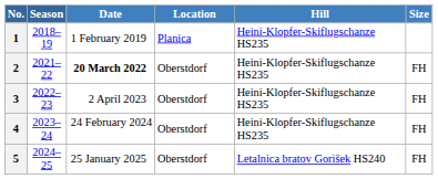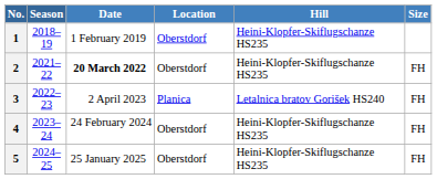1 | Location: Planica -> Oberstdorf
3 | Location: Oberstdorf -> Planica
3 | Hill: Heini-Klopfer-Skiflugschanze HS235 -> Letalnica bratov Gorišek HS240
5 | Hill: Letalnica bratov Gorišek HS240 -> Heini-Klopfer-Skiflugschanze HS235
